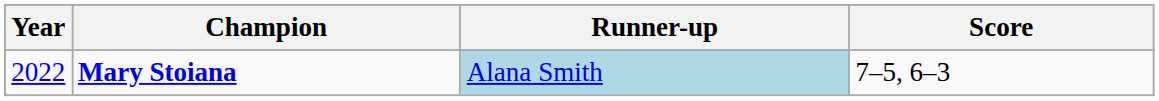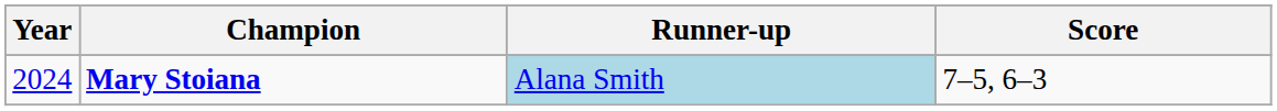Mary Stoiana | Year: 2022 -> 2024
